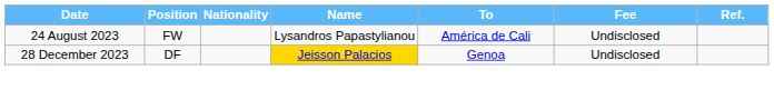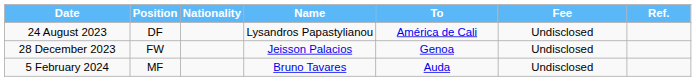24 August 2023 | Position: FW -> DF
28 December 2023 | Position: DF -> FW
28 December 2023 | Name: gold background -> no background
+ row: 5 February 2024 | MF | Bruno Tavares | Auda | Undisclosed
